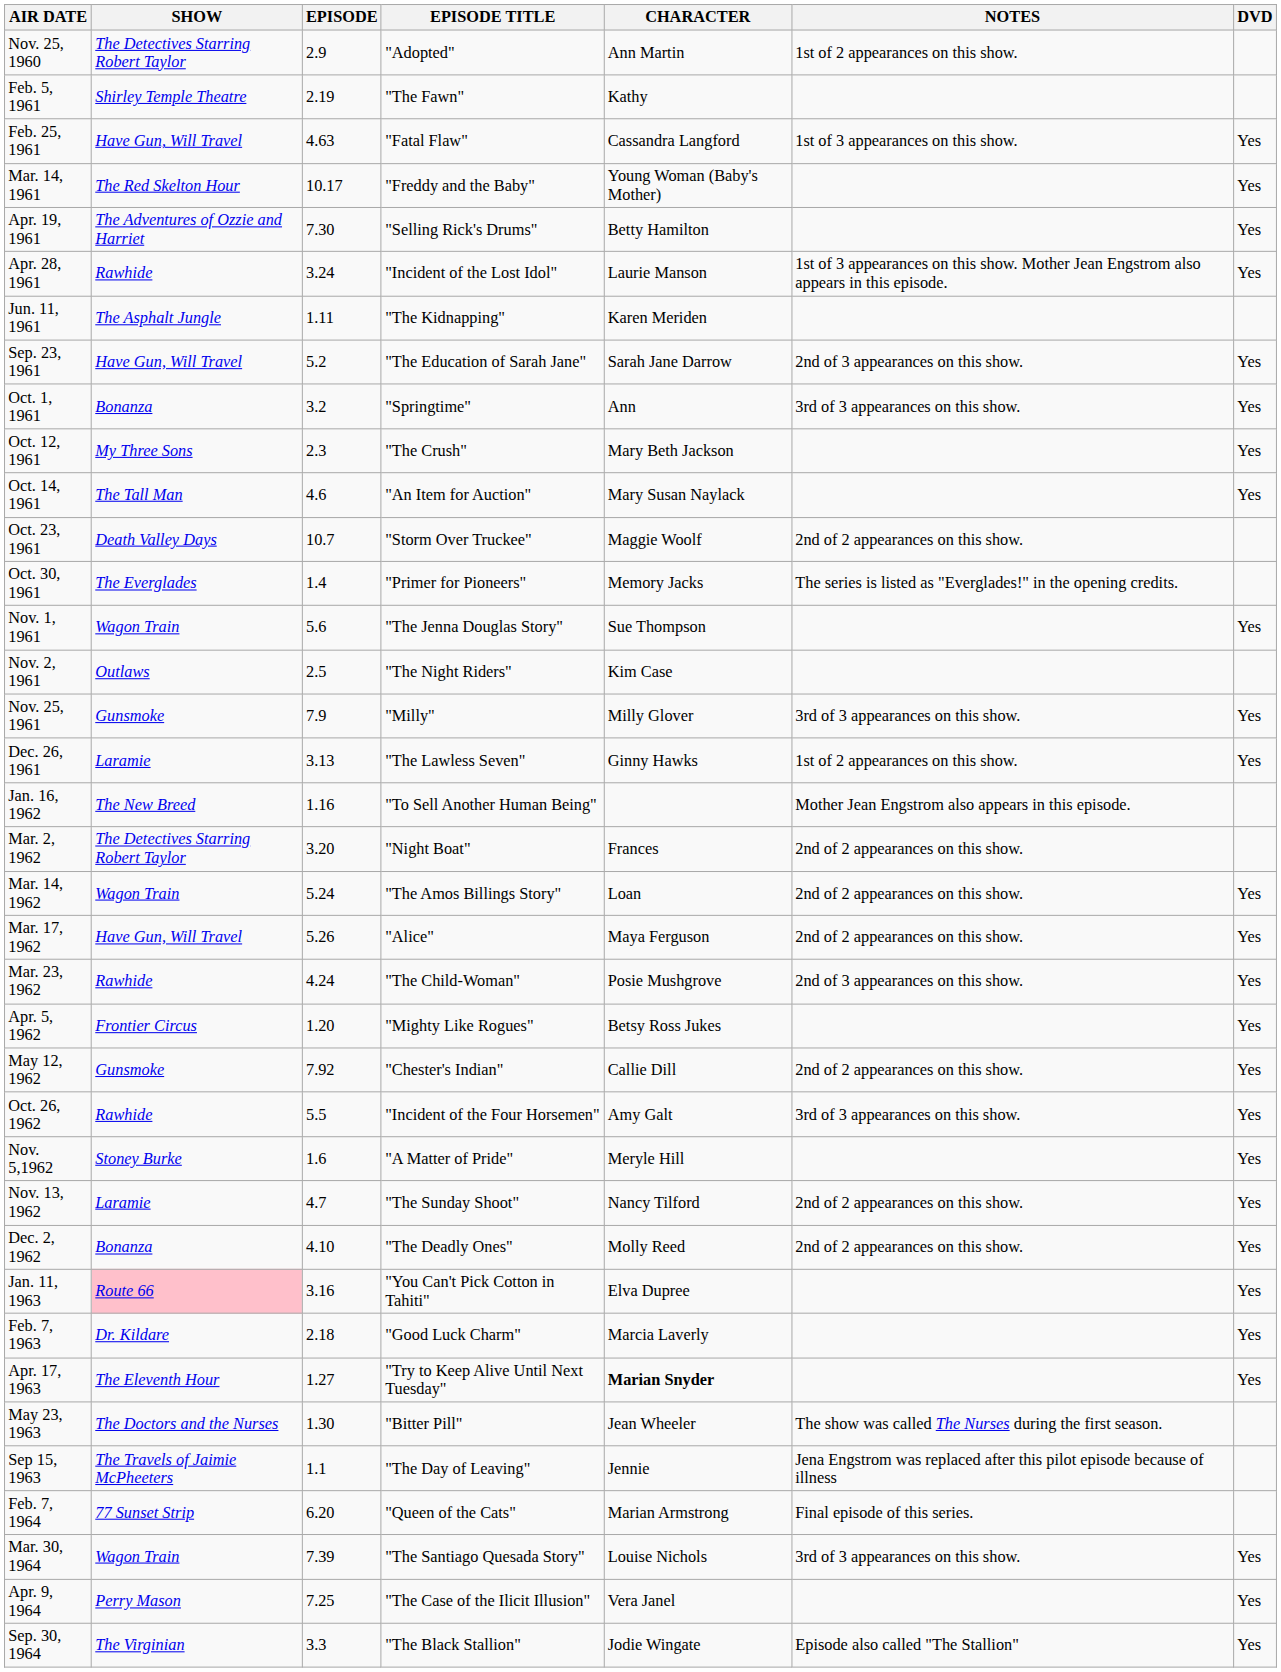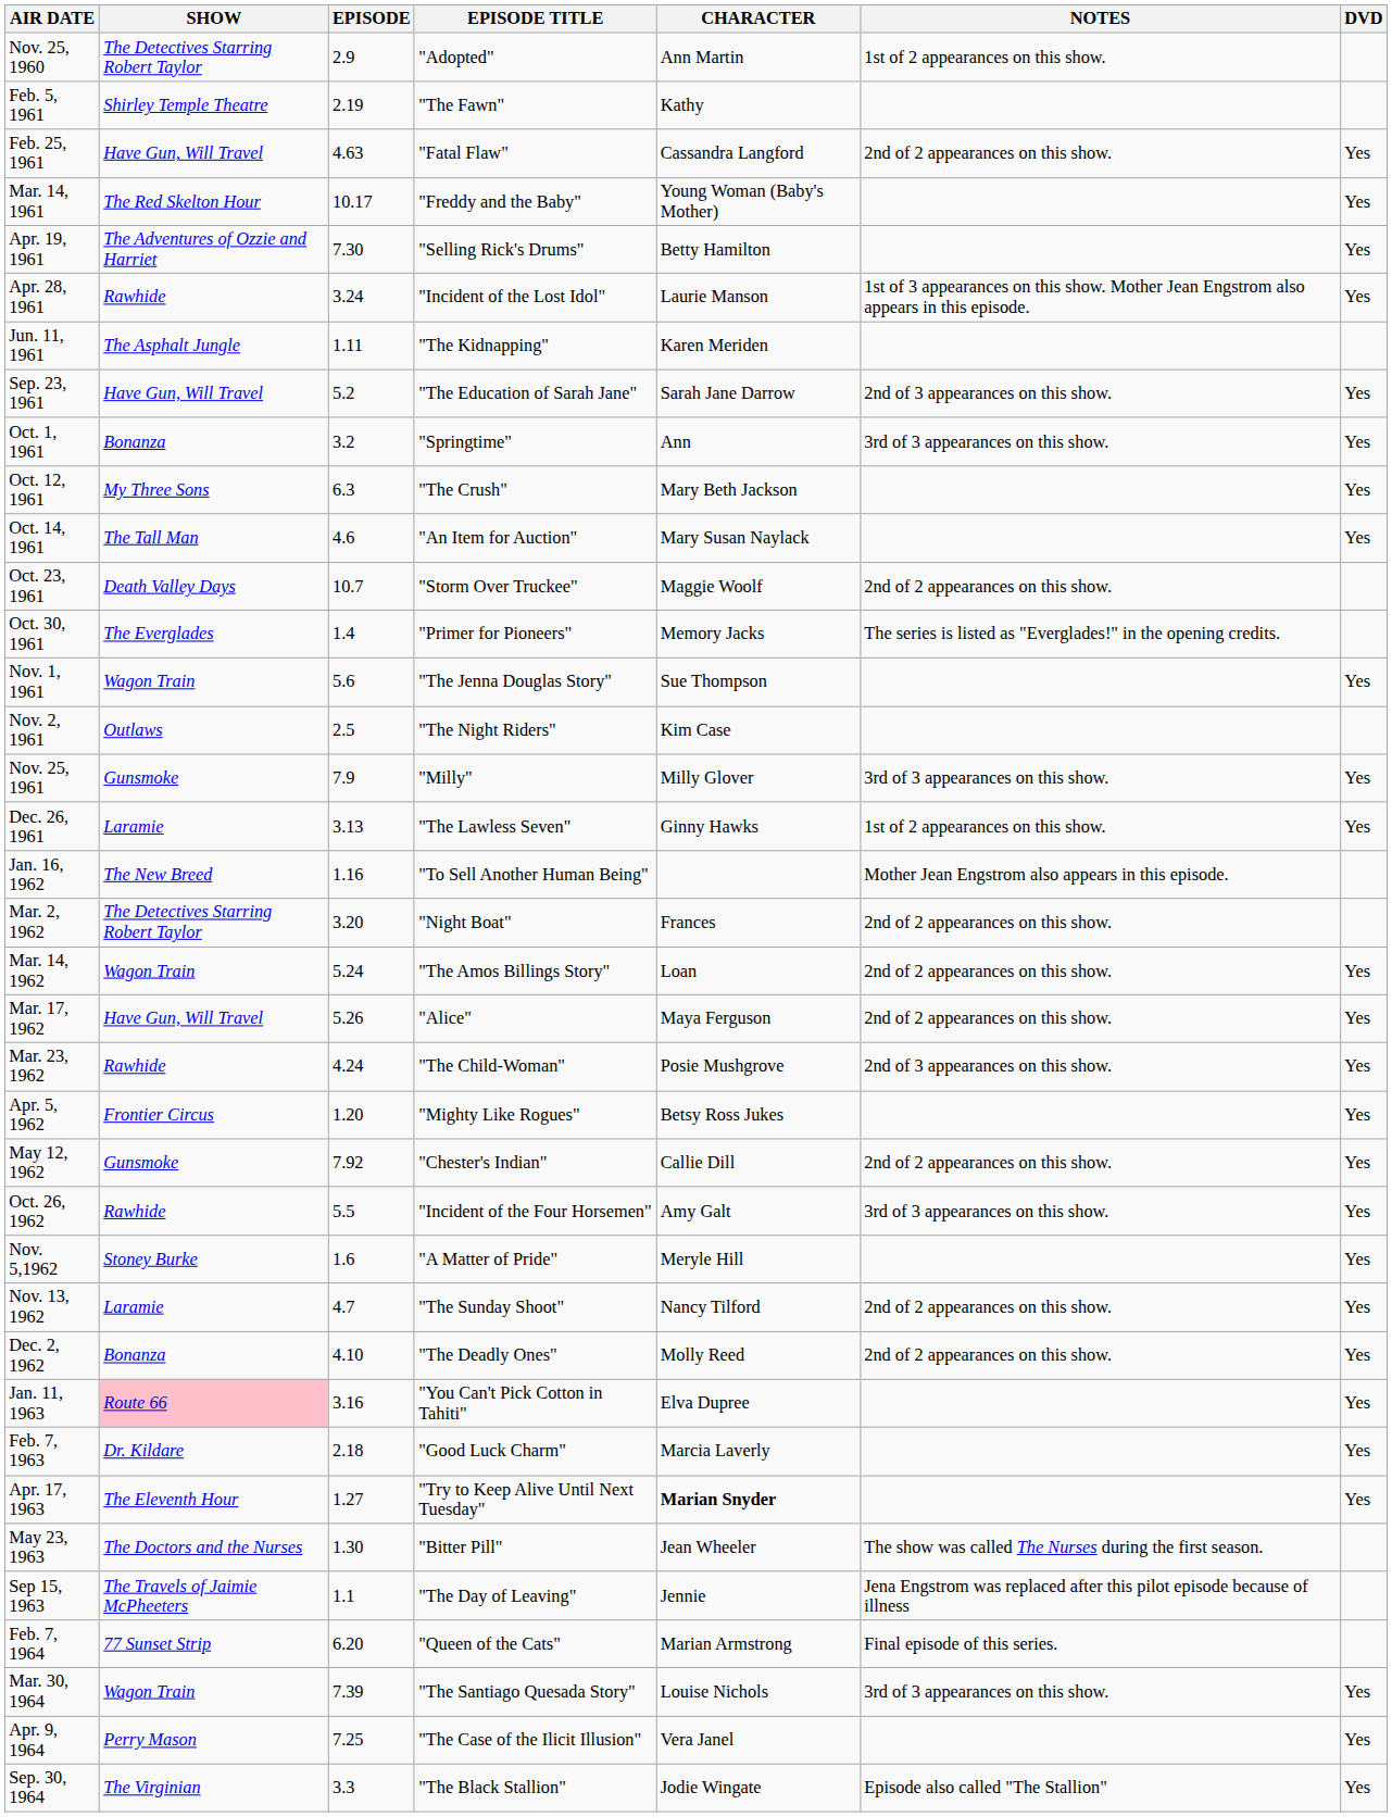Feb. 25, 1961 | NOTES: 1st of 3 appearances on this show. -> 2nd of 2 appearances on this show.
Oct. 12, 1961 | EPISODE: 2.3 -> 6.3
